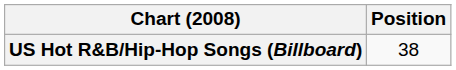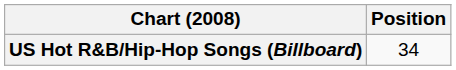US Hot R&B/Hip-Hop Songs (Billboard) | Position: 38 -> 34
